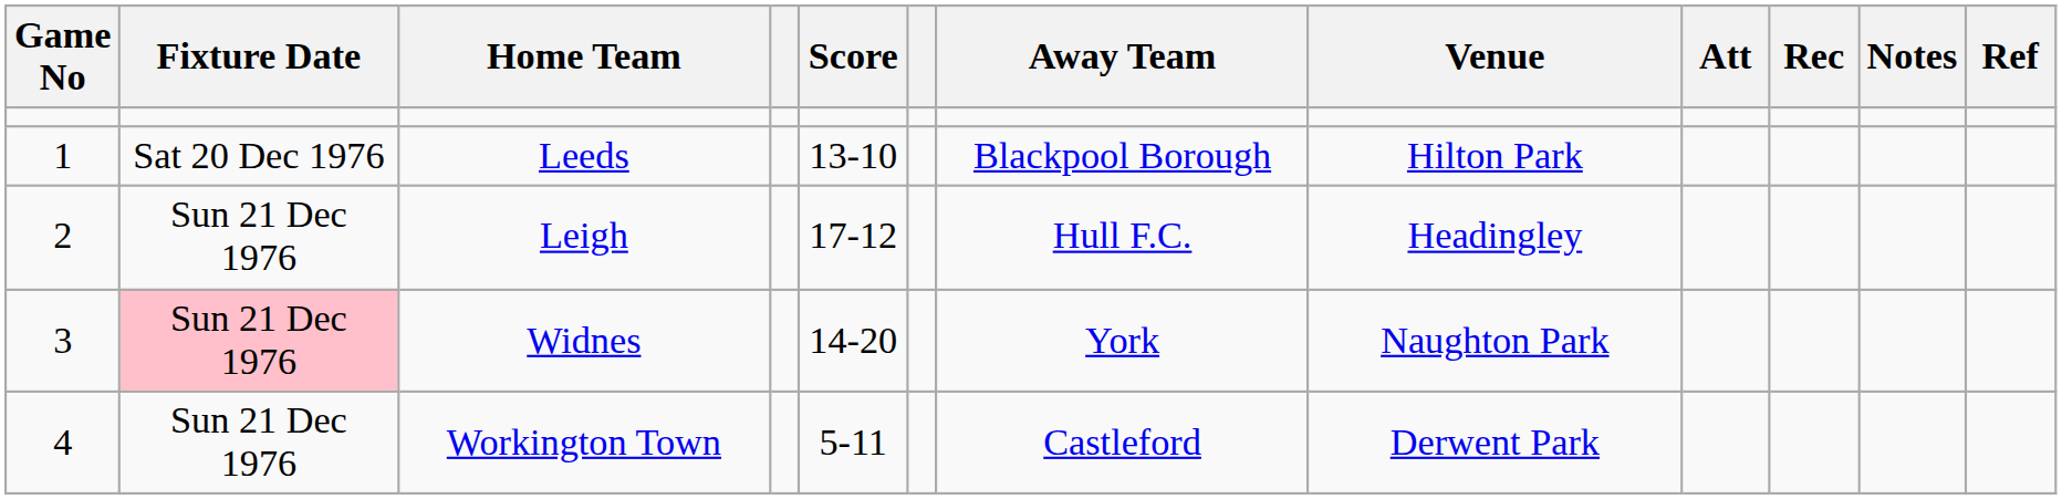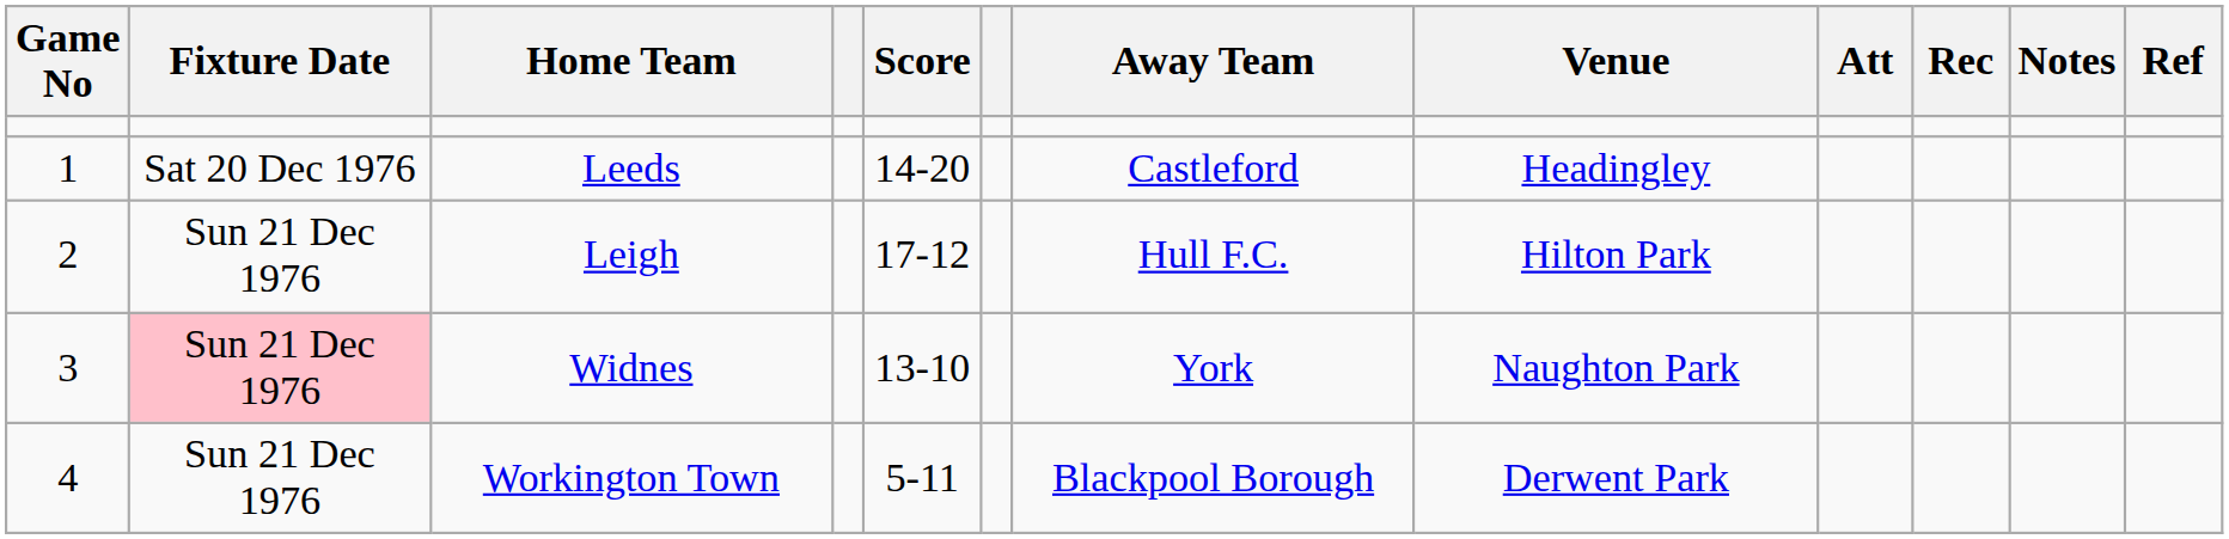Leeds | Score: 13-10 -> 14-20
Leeds | Away Team: Blackpool Borough -> Castleford
Leeds | Venue: Hilton Park -> Headingley
Leigh | Venue: Headingley -> Hilton Park
Widnes | Score: 14-20 -> 13-10
Workington Town | Away Team: Castleford -> Blackpool Borough
